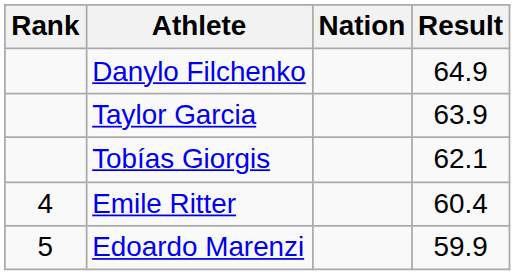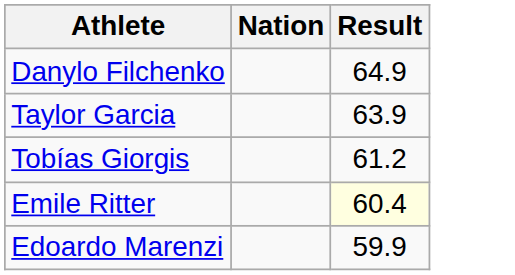- column: Rank | 4 | 5
Tobías Giorgis | Result: 62.1 -> 61.2
Emile Ritter | Result: no background -> lightyellow background
